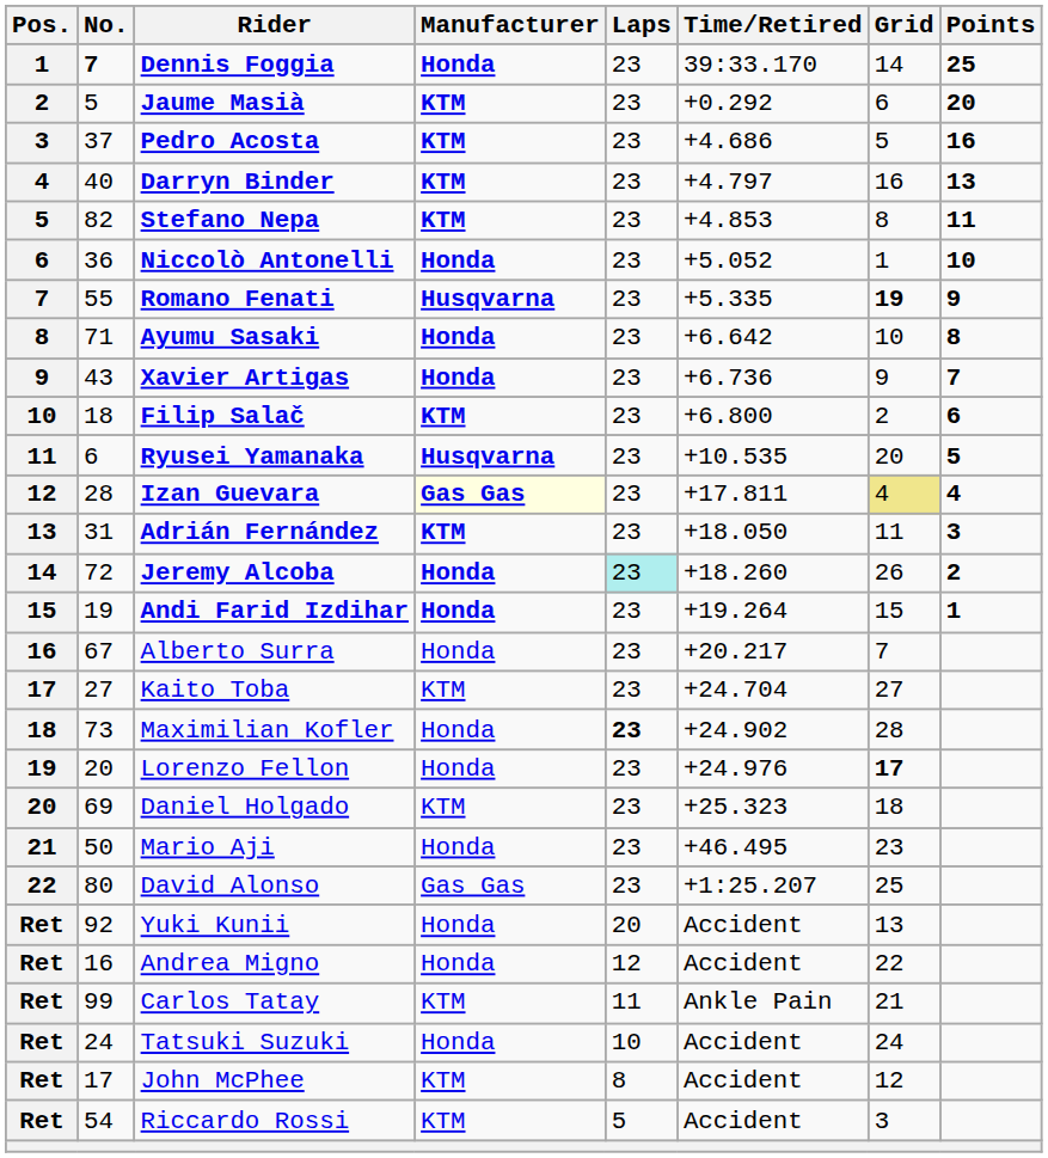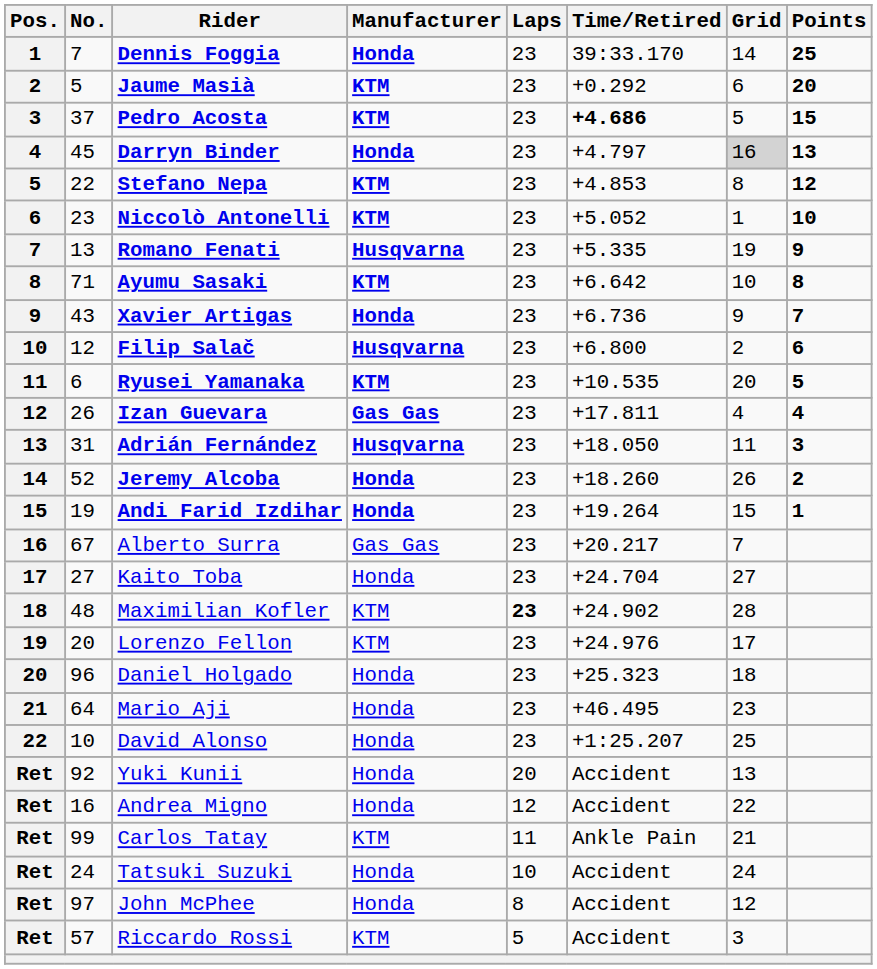Dennis Foggia | No.: bold -> normal
Pedro Acosta | Time/Retired: normal -> bold
Pedro Acosta | Points: 16 -> 15
Darryn Binder | No.: 40 -> 45
Darryn Binder | Manufacturer: KTM -> Honda
Darryn Binder | Grid: no background -> lightgrey background
Stefano Nepa | No.: 82 -> 22
Stefano Nepa | Points: 11 -> 12
Niccolò Antonelli | No.: 36 -> 23
Niccolò Antonelli | Manufacturer: Honda -> KTM
Romano Fenati | No.: 55 -> 13
Romano Fenati | Grid: bold -> normal
Ayumu Sasaki | Manufacturer: Honda -> KTM
Filip Salač | No.: 18 -> 12
Filip Salač | Manufacturer: KTM -> Husqvarna
Ryusei Yamanaka | Manufacturer: Husqvarna -> KTM
Izan Guevara | No.: 28 -> 26
Izan Guevara | Manufacturer: lightyellow background -> no background
Izan Guevara | Grid: khaki background -> no background
Adrián Fernández | Manufacturer: KTM -> Husqvarna
Jeremy Alcoba | No.: 72 -> 52
Jeremy Alcoba | Laps: paleturquoise background -> no background
Alberto Surra | Manufacturer: Honda -> Gas Gas
Kaito Toba | Manufacturer: KTM -> Honda
Maximilian Kofler | No.: 73 -> 48
Maximilian Kofler | Manufacturer: Honda -> KTM
Lorenzo Fellon | Manufacturer: Honda -> KTM
Lorenzo Fellon | Grid: bold -> normal
Daniel Holgado | No.: 69 -> 96
Daniel Holgado | Manufacturer: KTM -> Honda
Mario Aji | No.: 50 -> 64
David Alonso | No.: 80 -> 10
David Alonso | Manufacturer: Gas Gas -> Honda
John McPhee | No.: 17 -> 97
John McPhee | Manufacturer: KTM -> Honda
Riccardo Rossi | No.: 54 -> 57
